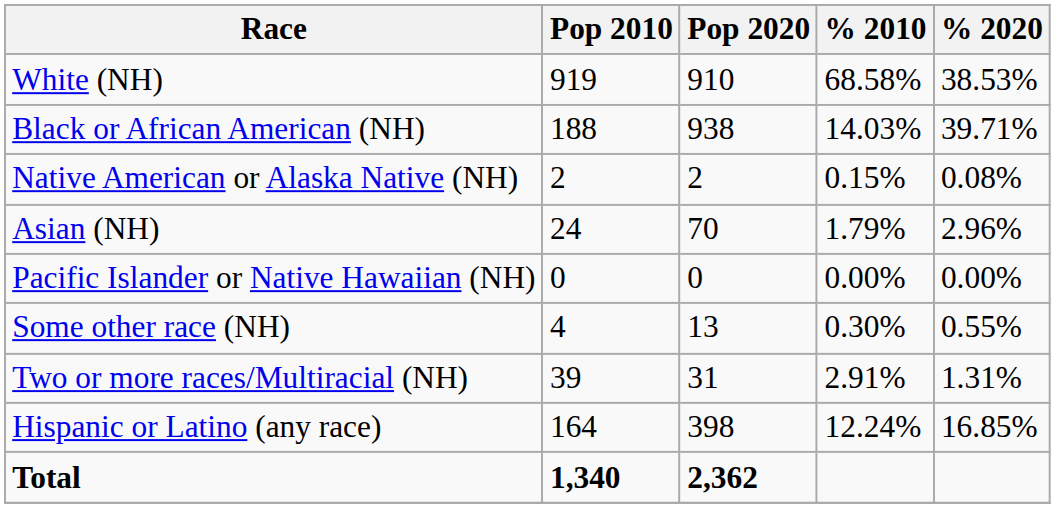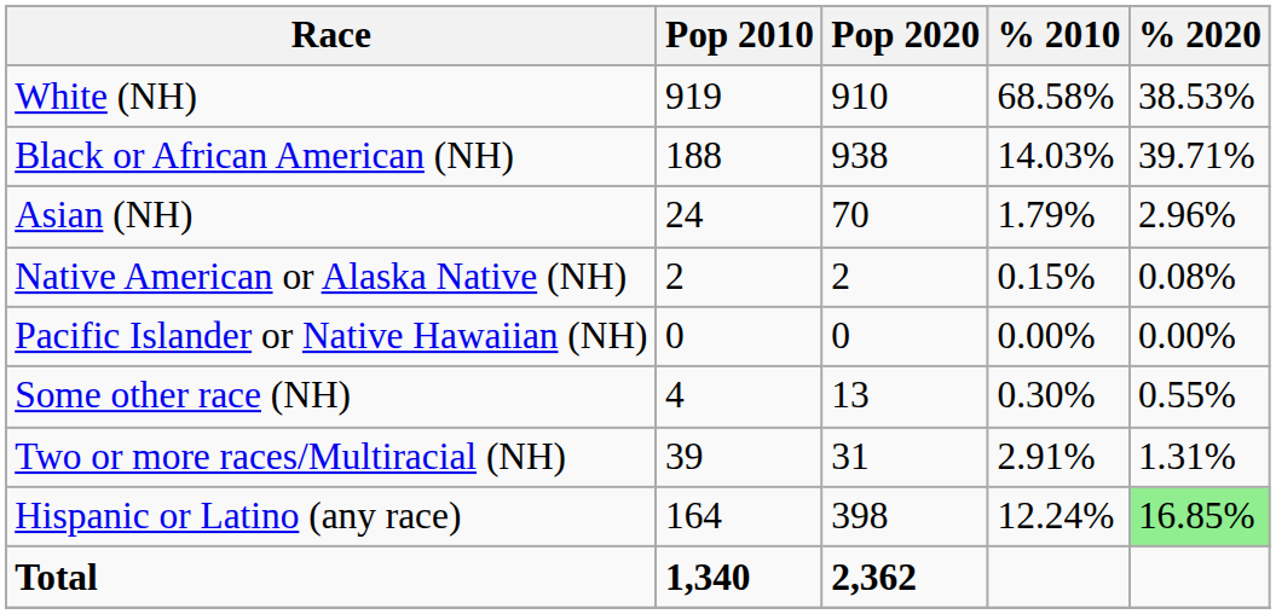rows swapped: Native American or Alaska Native (NH) <-> Asian (NH)
Hispanic or Latino (any race) | % 2020: no background -> lightgreen background
